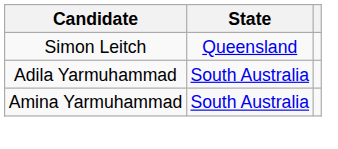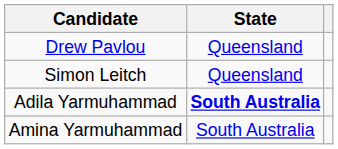+ row: Drew Pavlou | Queensland
Adila Yarmuhammad | State: normal -> bold
